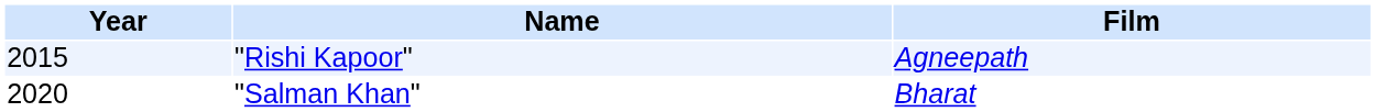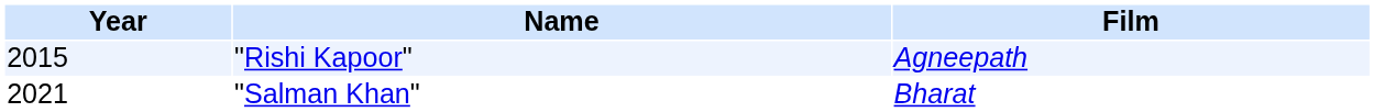"Salman Khan" | Year: 2020 -> 2021
